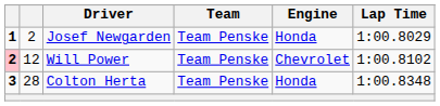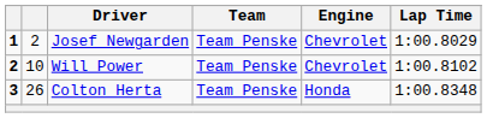Josef Newgarden | Engine: Honda -> Chevrolet
Will Power | column 1: pink background -> no background
Will Power | column 2: 12 -> 10
Colton Herta | column 2: 28 -> 26
